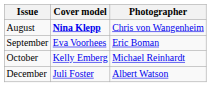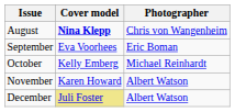+ row: November | Karen Howard | Albert Watson
December | Cover model: no background -> khaki background
